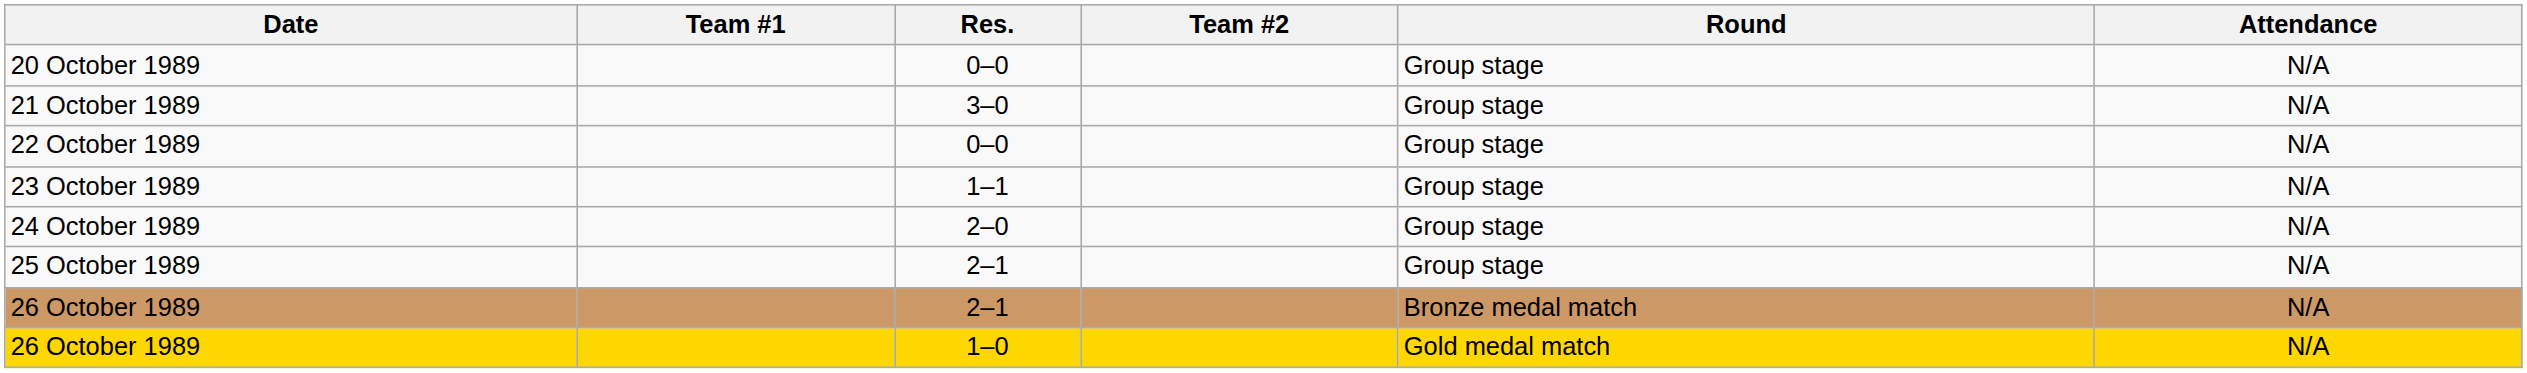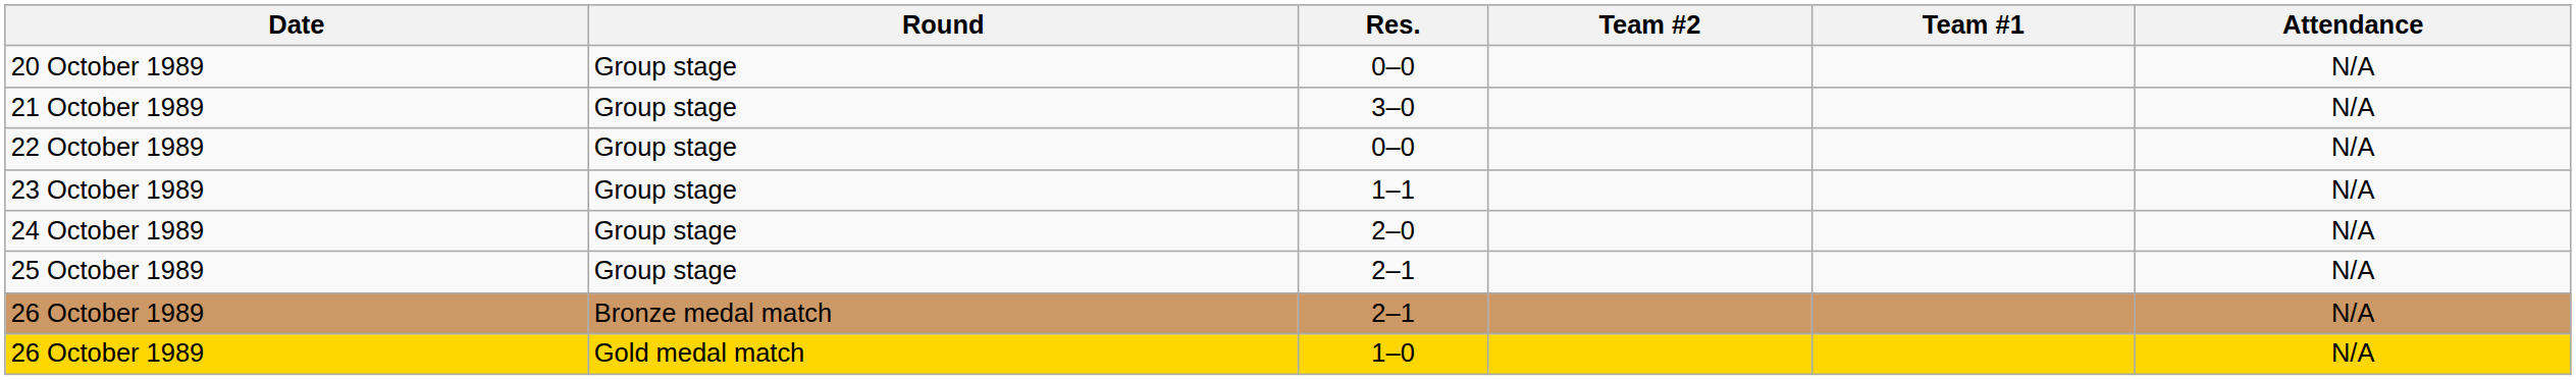columns swapped: Team #1 <-> Round
